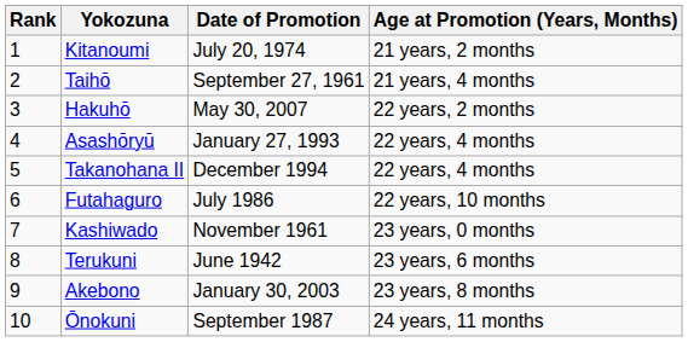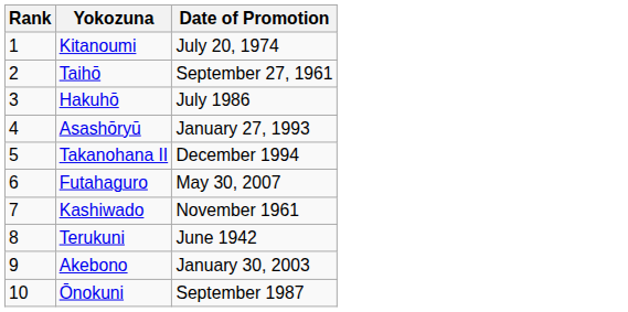- column: Age at Promotion (Years, Months) | 21 years, 2 months | 21 years, 4 months | 22 years, 2 months | 22 years, 4 months | 22 years, 4 months | 22 years, 10 months | 23 years, 0 months | 23 years, 6 months | 23 years, 8 months | 24 years, 11 months
Hakuhō | Date of Promotion: May 30, 2007 -> July 1986
Futahaguro | Date of Promotion: July 1986 -> May 30, 2007
